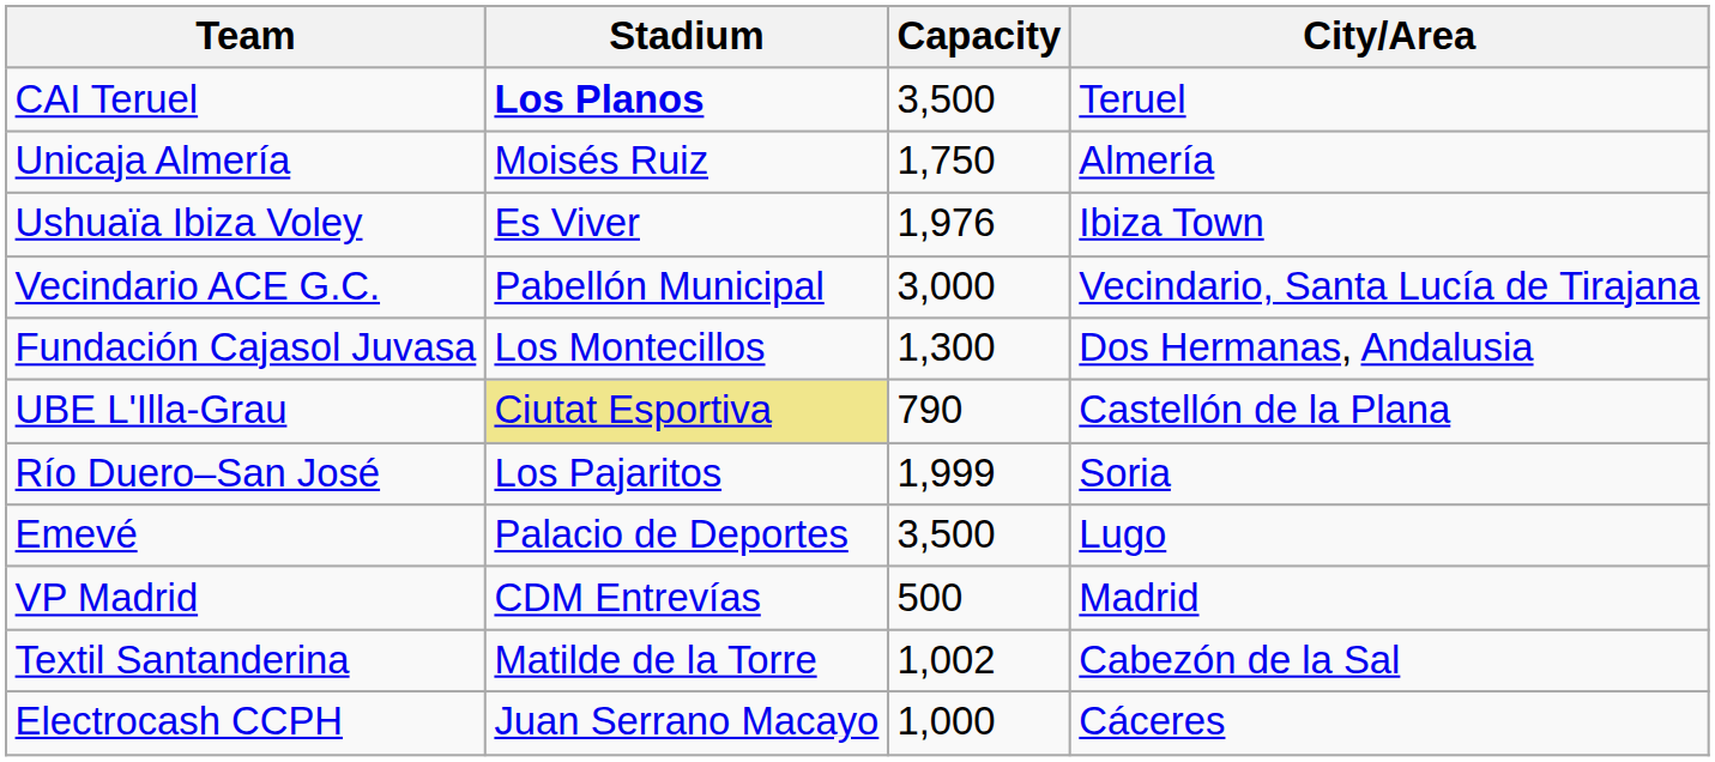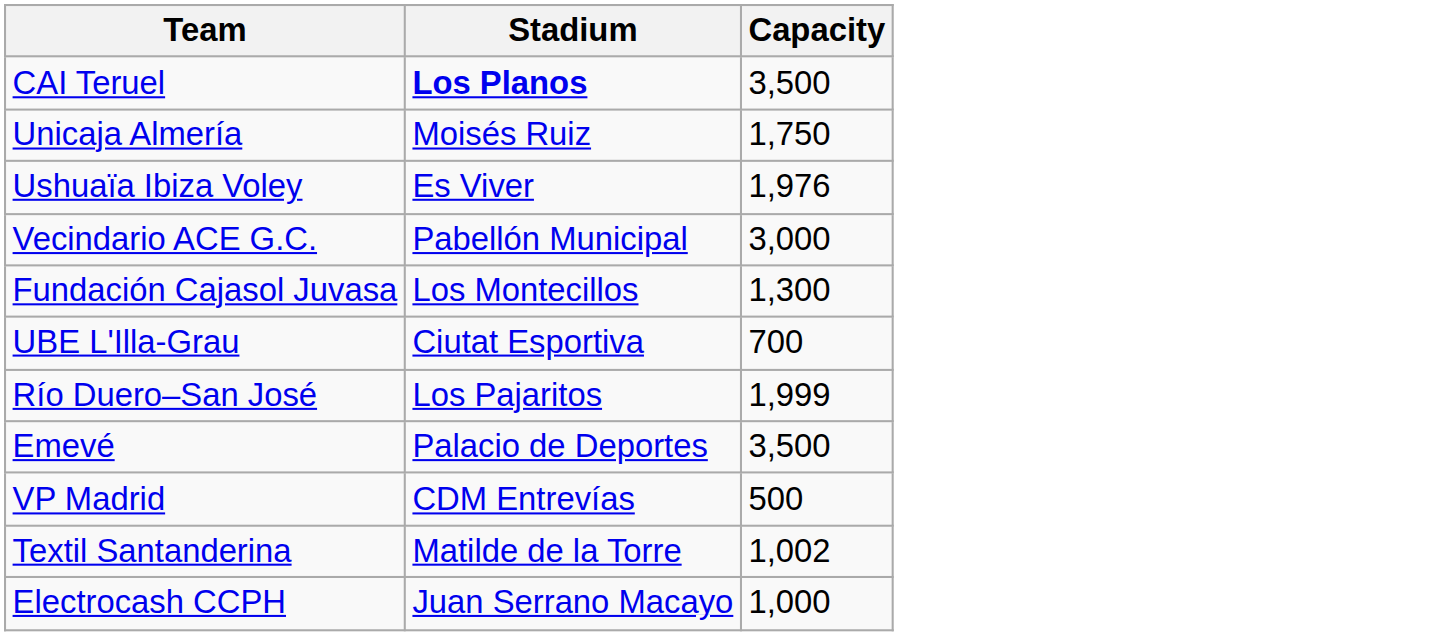- column: City/Area | Teruel | Almería | Ibiza Town | Vecindario, Santa Lucía de Tirajana | Dos Hermanas, Andalusia | Castellón de la Plana | Soria | Lugo | Madrid | Cabezón de la Sal | Cáceres
UBE L'Illa-Grau | Stadium: khaki background -> no background
UBE L'Illa-Grau | Capacity: 790 -> 700
